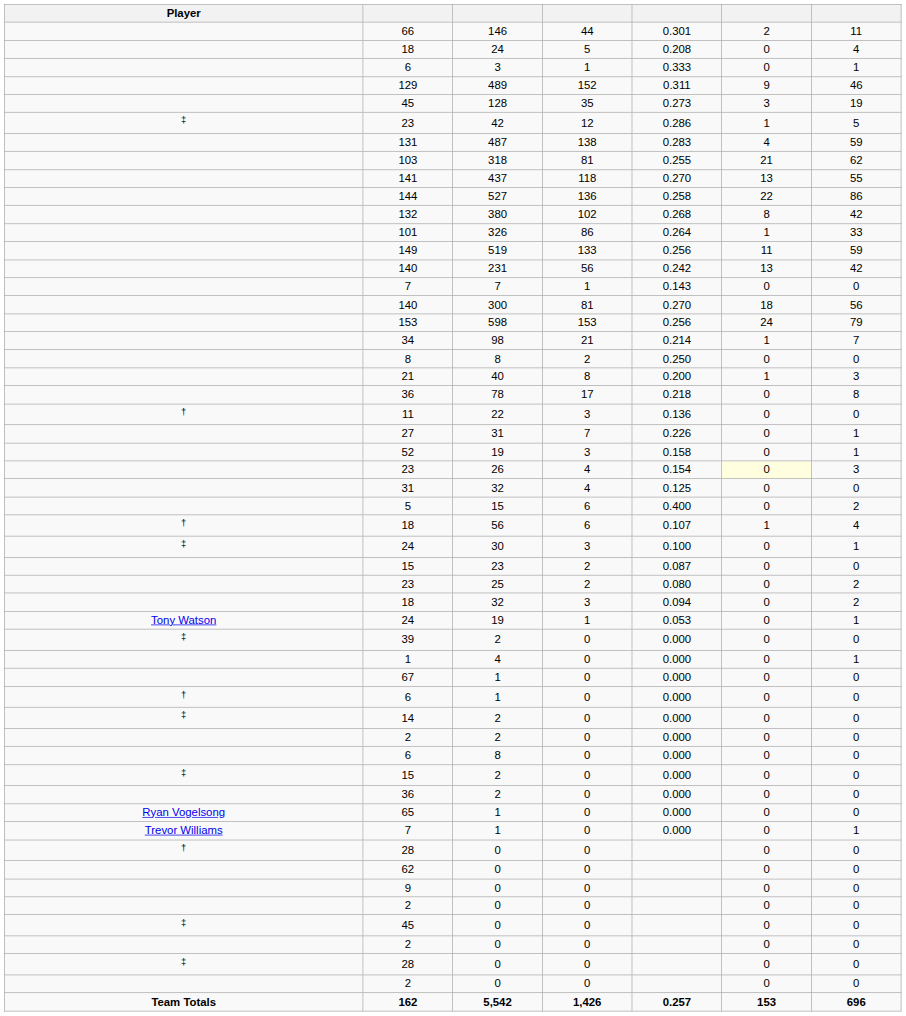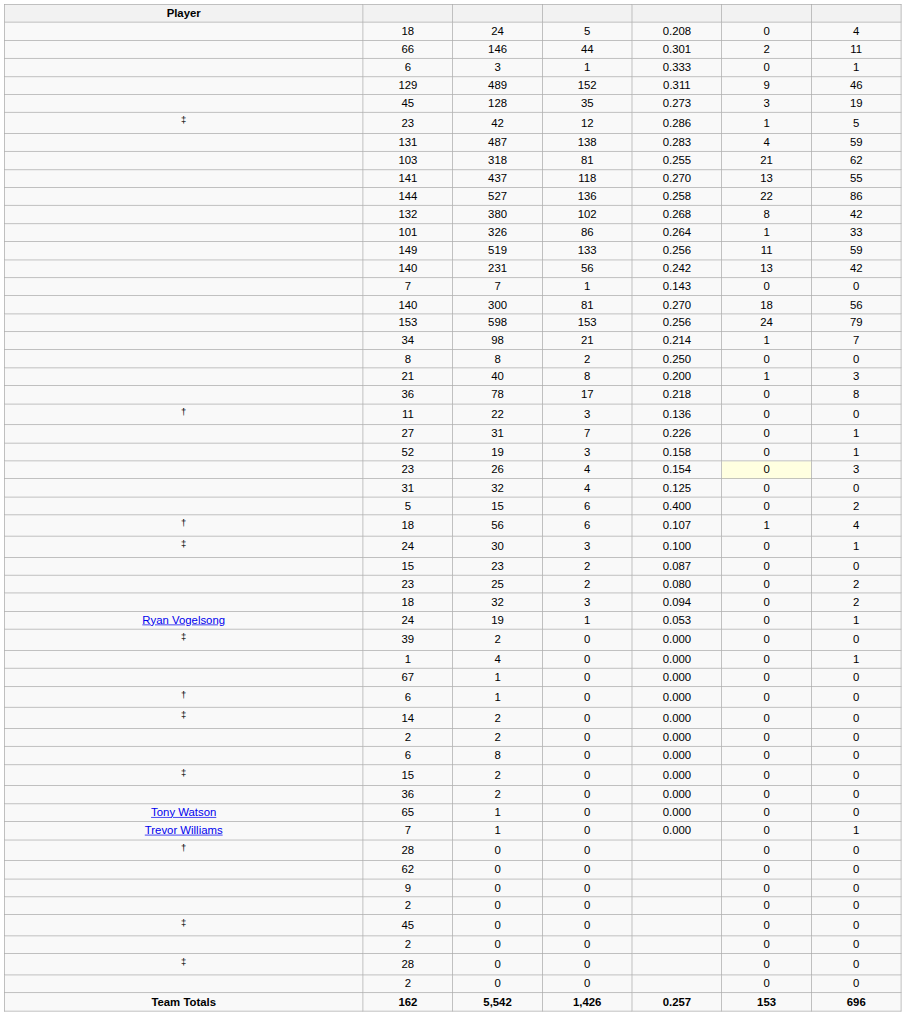rows swapped: 18 / 24 <-> 66
24 / 19 | Player: Tony Watson -> Ryan Vogelsong
65 | Player: Ryan Vogelsong -> Tony Watson
